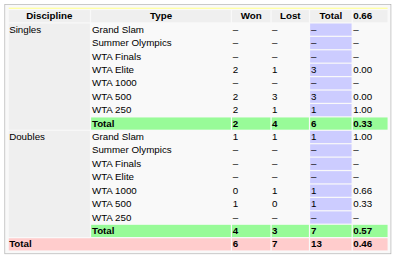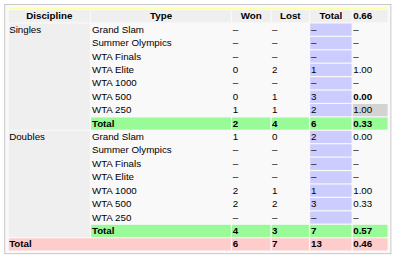Singles / WTA Elite | column 3: 2 -> 0
Singles / WTA Elite | column 4: 1 -> 2
Singles / WTA Elite | column 5: 3 -> 1
Singles / WTA Elite | column 6: 0.00 -> 1.00
Singles / WTA 500 | column 3: 2 -> 0
Singles / WTA 500 | column 4: 3 -> 1
Singles / WTA 500 | column 6: normal -> bold
Singles / WTA 250 | column 3: 2 -> 1
Singles / WTA 250 | column 5: 1 -> 2
Singles / WTA 250 | column 6: no background -> lightgrey background
Doubles / Grand Slam | column 4: 1 -> 0
Doubles / Grand Slam | column 5: 1 -> 2
Doubles / Grand Slam | column 6: 1.00 -> 0.00
Doubles / WTA 1000 | column 3: 0 -> 2
Doubles / WTA 1000 | column 6: 0.66 -> 1.00
Doubles / WTA 500 | column 3: 1 -> 2
Doubles / WTA 500 | column 4: 0 -> 2
Doubles / WTA 500 | column 5: 1 -> 3
